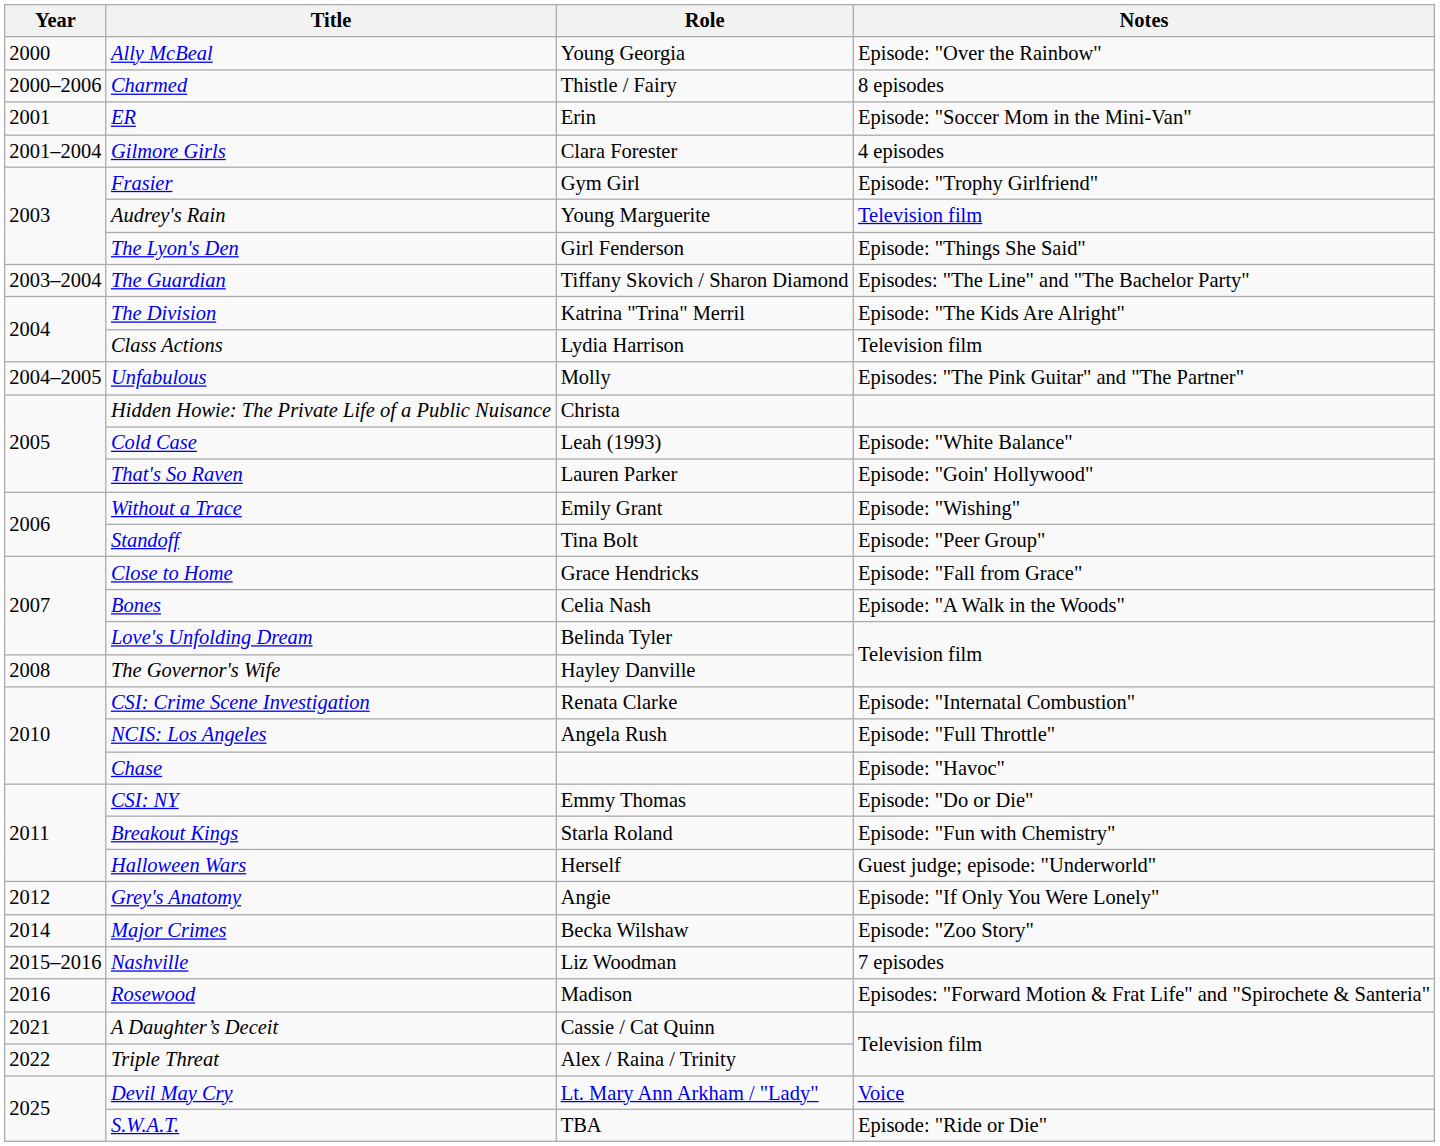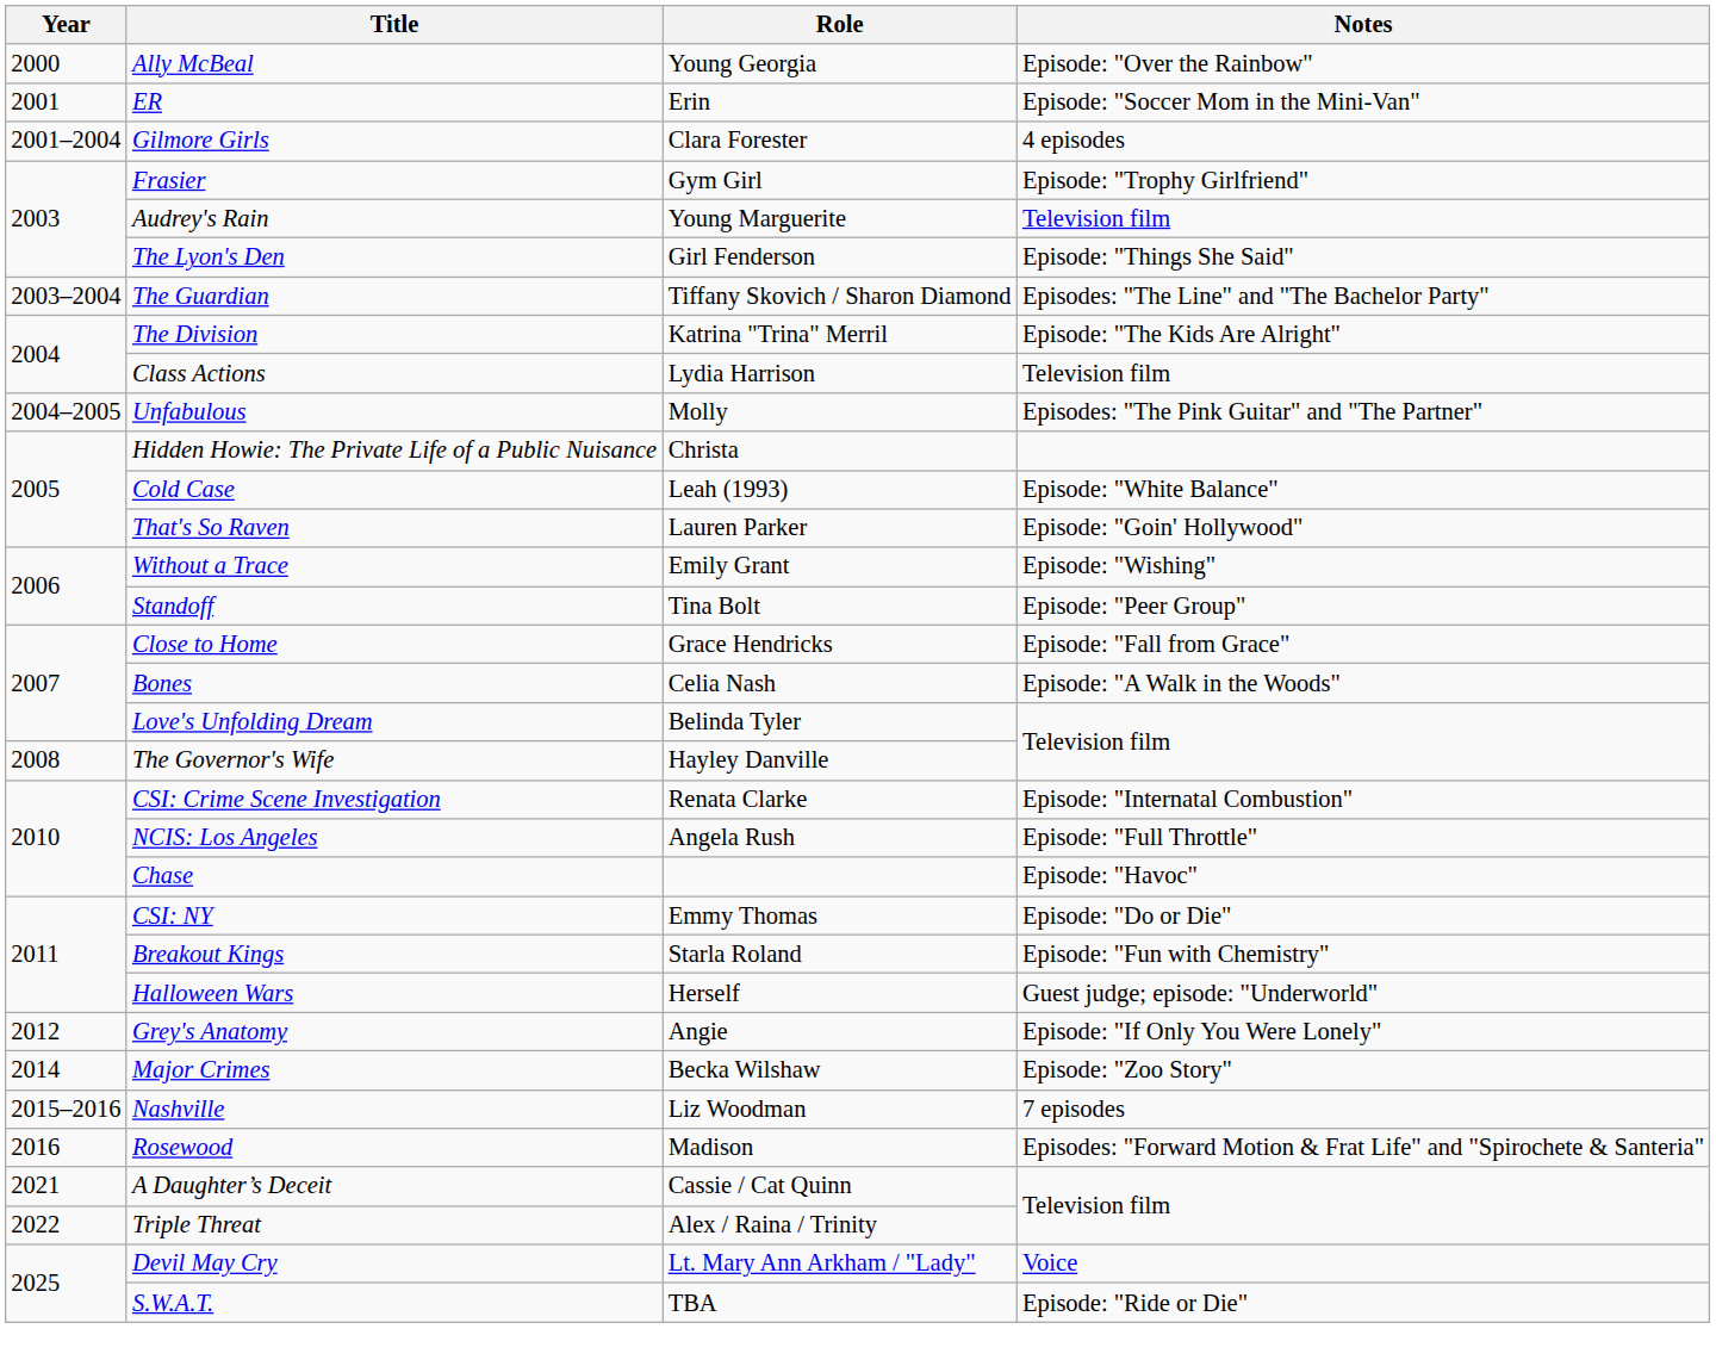- row: 2000–2006 | Charmed | Thistle / Fairy | 8 episodes
